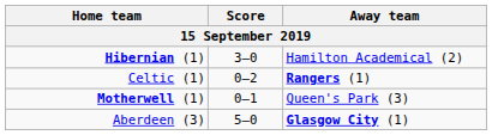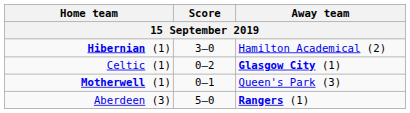Celtic (1) | Away team: Rangers (1) -> Glasgow City (1)
Aberdeen (3) | Away team: Glasgow City (1) -> Rangers (1)
